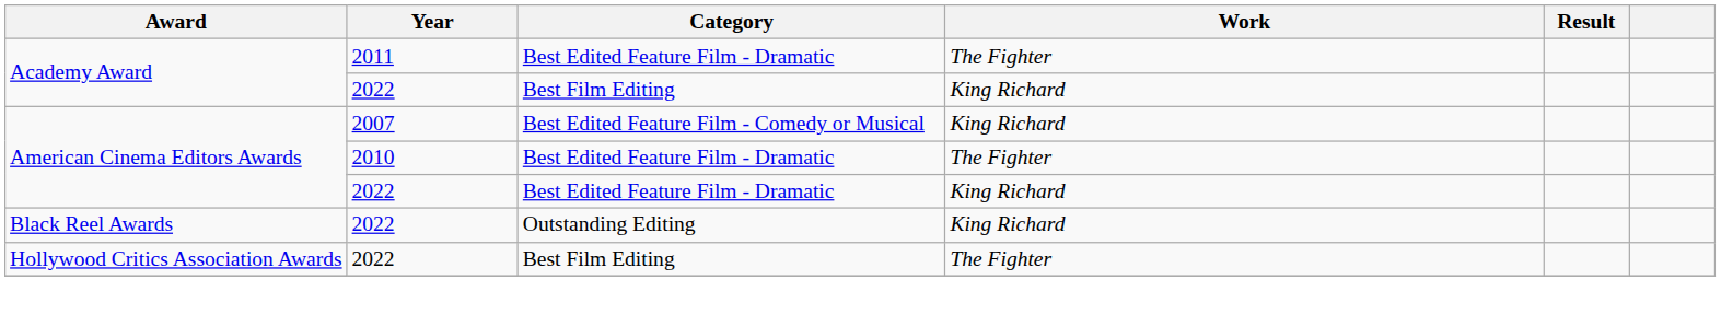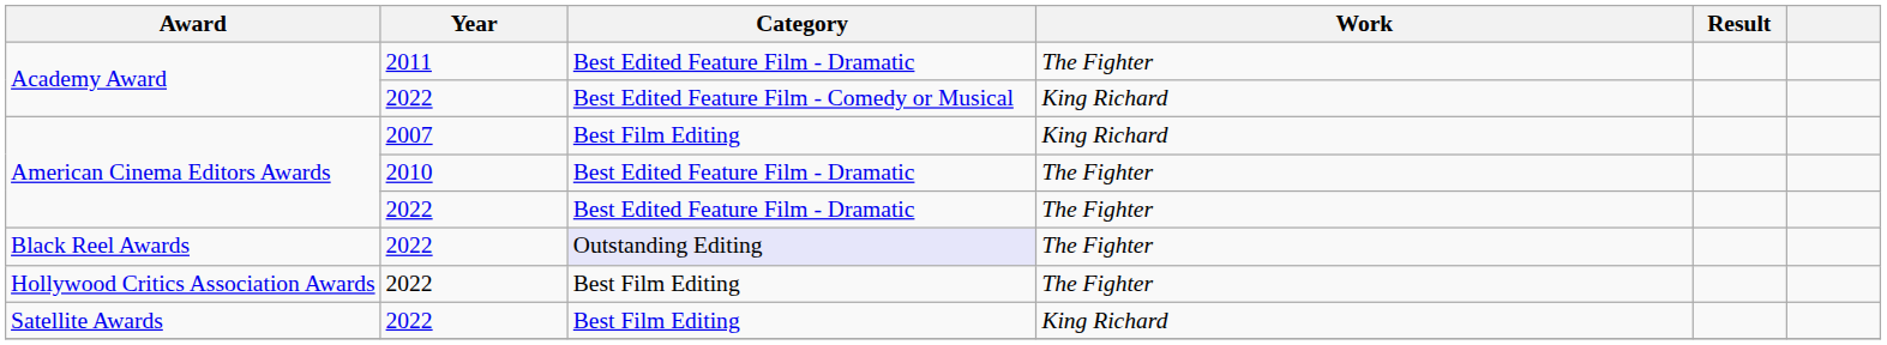Academy Award / 2022 | Category: Best Film Editing -> Best Edited Feature Film - Comedy or Musical
American Cinema Editors Awards / 2007 | Category: Best Edited Feature Film - Comedy or Musical -> Best Film Editing
American Cinema Editors Awards / 2022 | Work: King Richard -> The Fighter
Black Reel Awards | Category: no background -> lavender background
Black Reel Awards | Work: King Richard -> The Fighter
+ row: Satellite Awards | 2022 | Best Film Editing | King Richard
